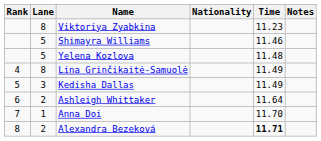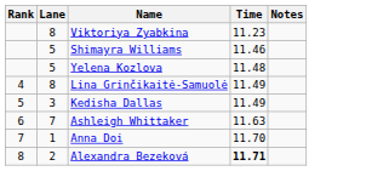- column: Nationality
Ashleigh Whittaker | Lane: 2 -> 7
Ashleigh Whittaker | Time: 11.64 -> 11.63
